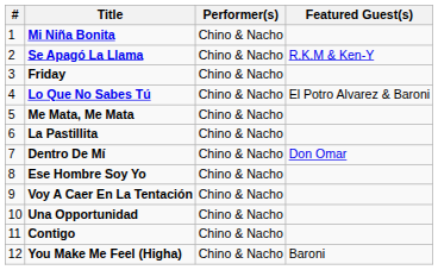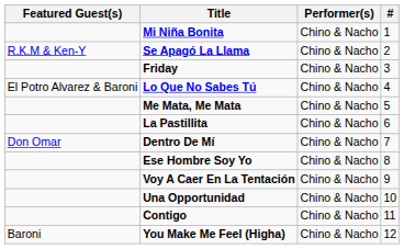columns swapped: # <-> Featured Guest(s)
